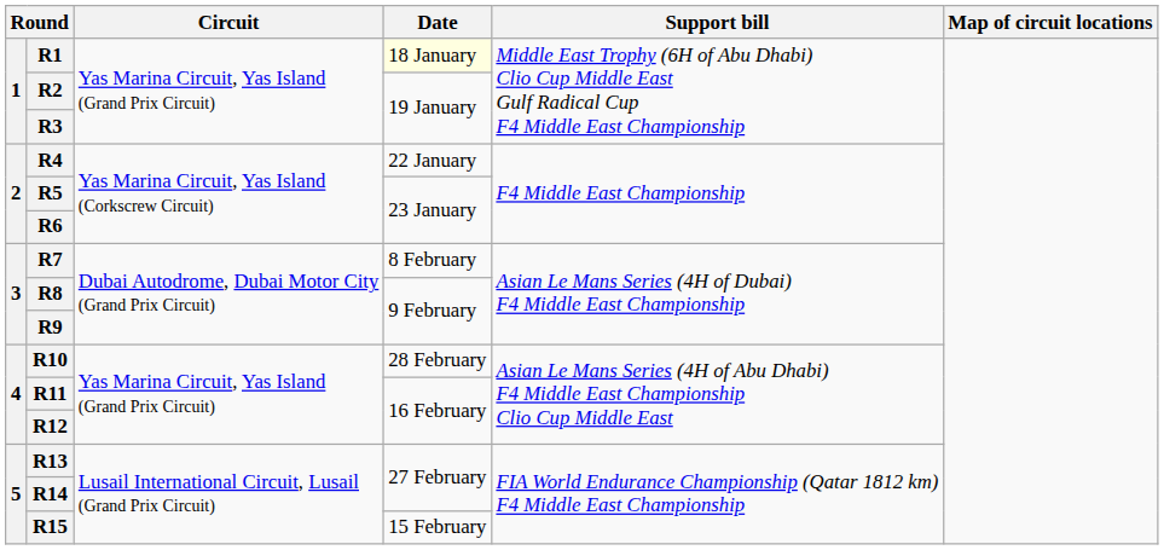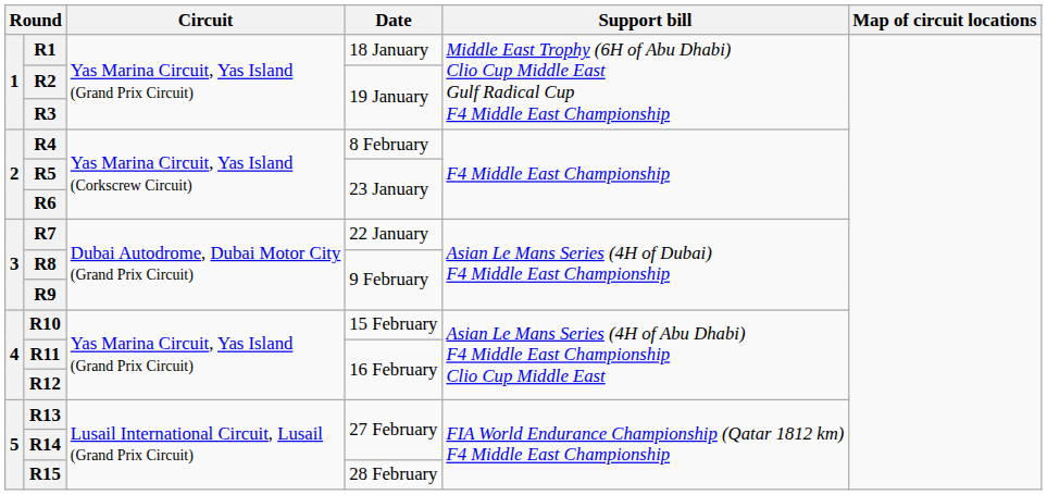R1 | Date: lightyellow background -> no background
R4 | Date: 22 January -> 8 February
R7 | Date: 8 February -> 22 January
R10 | Date: 28 February -> 15 February
R15 | Date: 15 February -> 28 February
